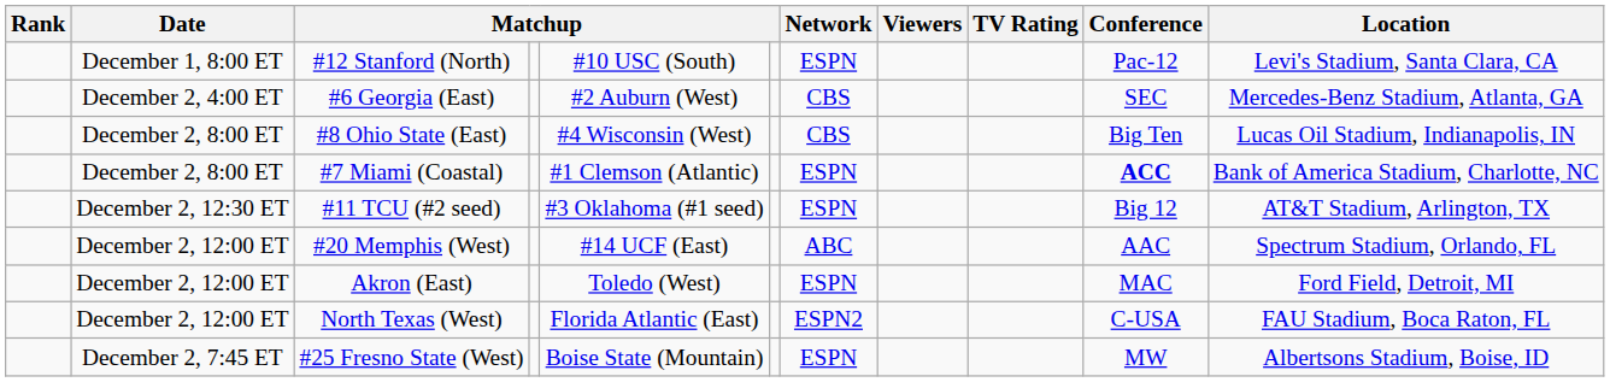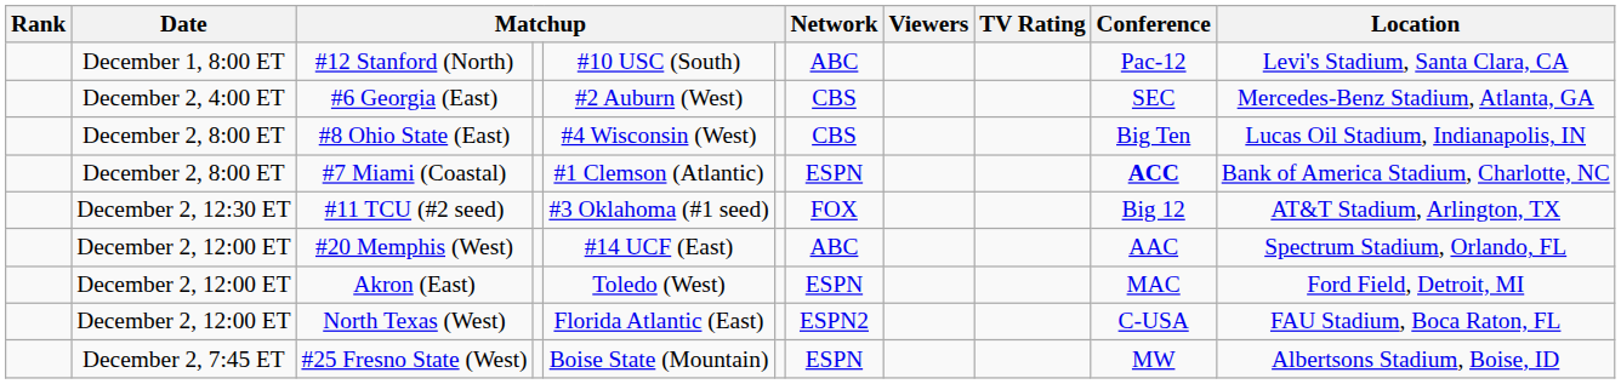#12 Stanford (North) | Network: ESPN -> ABC
#11 TCU (#2 seed) | Network: ESPN -> FOX
